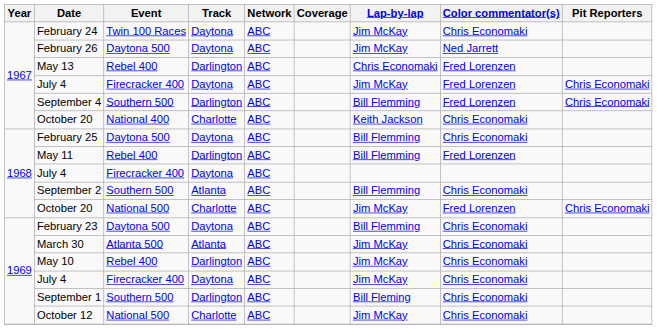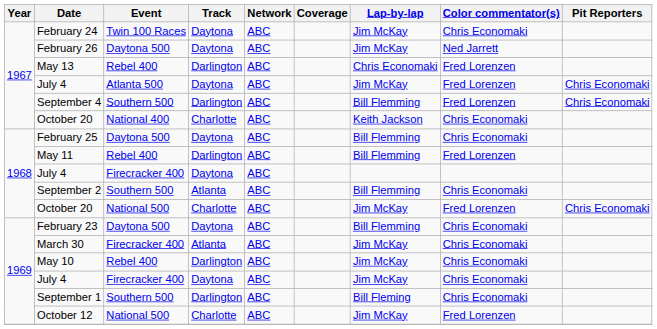1967 / July 4 | Event: Firecracker 400 -> Atlanta 500
March 30 | Event: Atlanta 500 -> Firecracker 400
October 12 | Color commentator(s): Chris Economaki -> Fred Lorenzen
